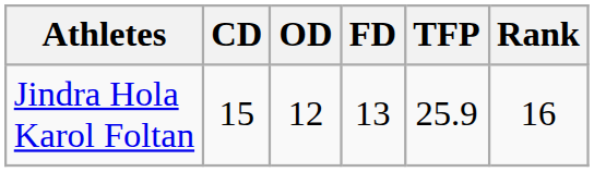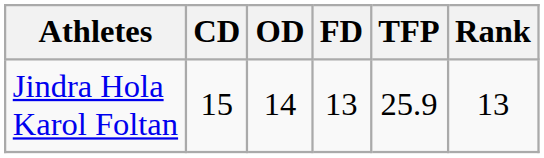Jindra Hola Karol Foltan | OD: 12 -> 14
Jindra Hola Karol Foltan | Rank: 16 -> 13
